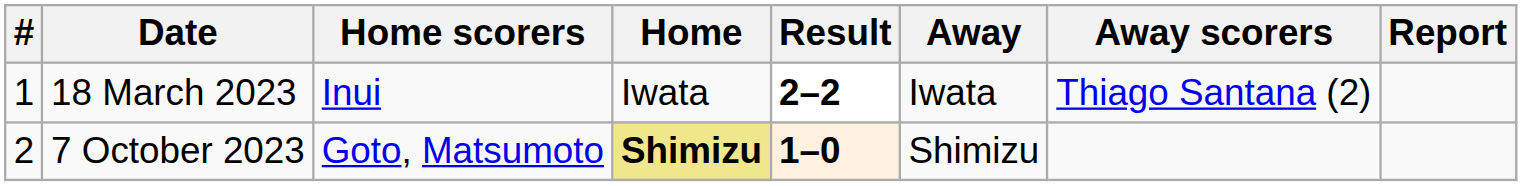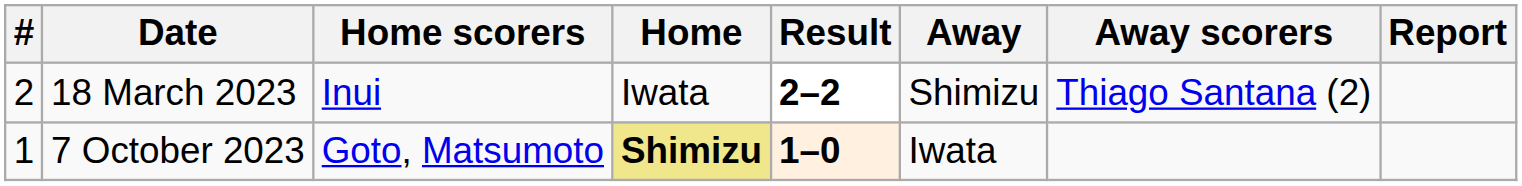18 March 2023 | #: 1 -> 2
18 March 2023 | Away: Iwata -> Shimizu
7 October 2023 | #: 2 -> 1
7 October 2023 | Away: Shimizu -> Iwata
